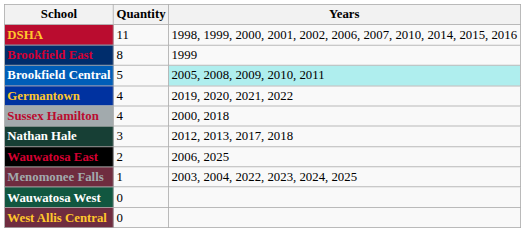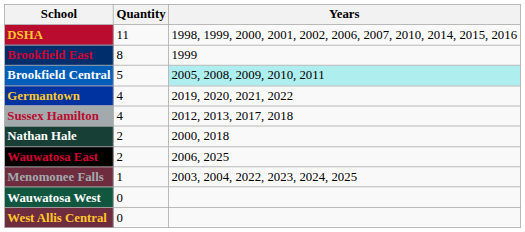Sussex Hamilton | Years: 2000, 2018 -> 2012, 2013, 2017, 2018
Nathan Hale | Quantity: 3 -> 2
Nathan Hale | Years: 2012, 2013, 2017, 2018 -> 2000, 2018
